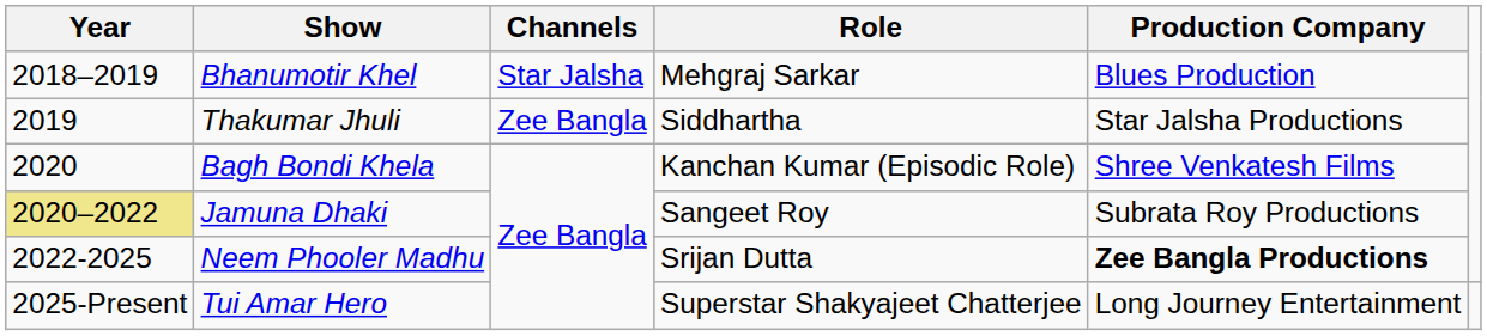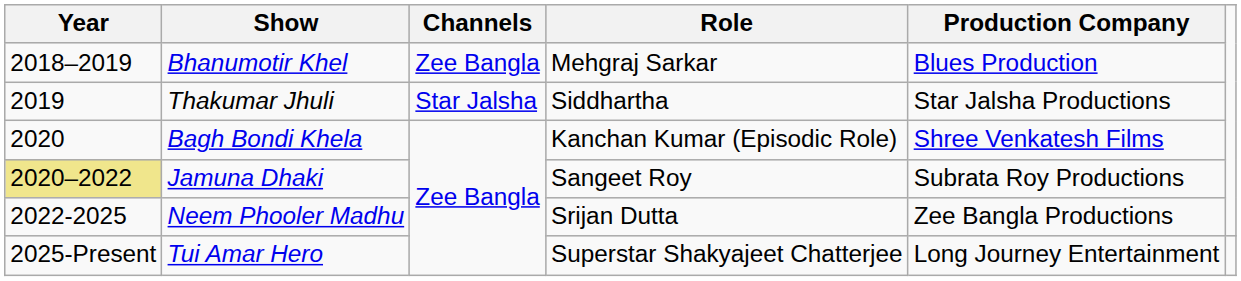Bhanumotir Khel | Channels: Star Jalsha -> Zee Bangla
Thakumar Jhuli | Channels: Zee Bangla -> Star Jalsha
Neem Phooler Madhu | Production Company: bold -> normal
